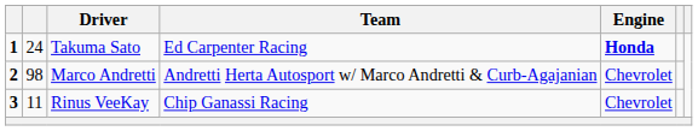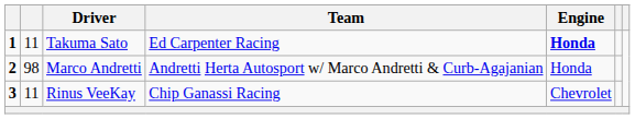Takuma Sato | column 2: 24 -> 11
Marco Andretti | Engine: Chevrolet -> Honda
